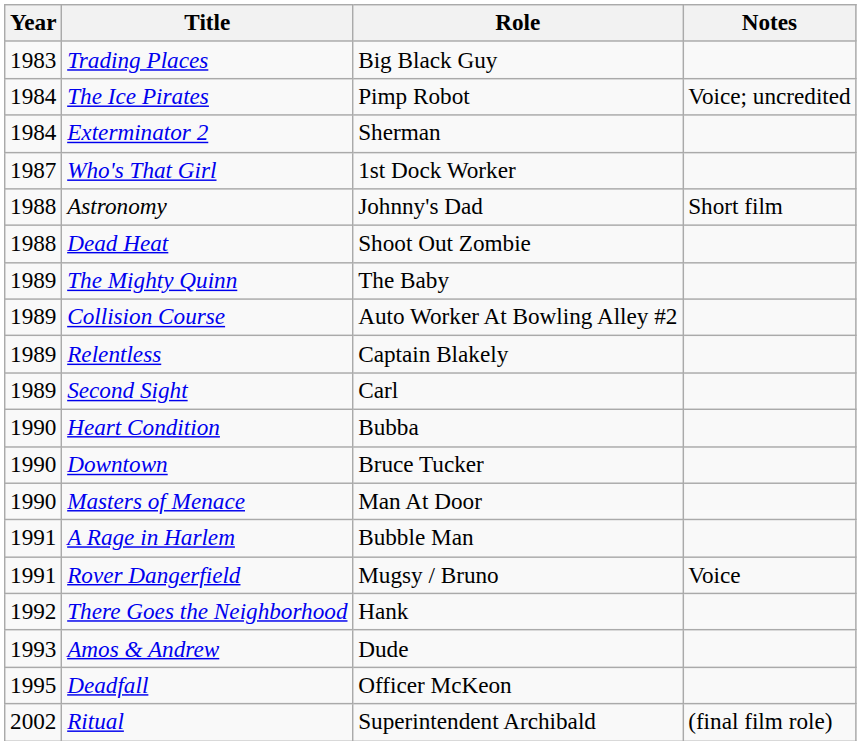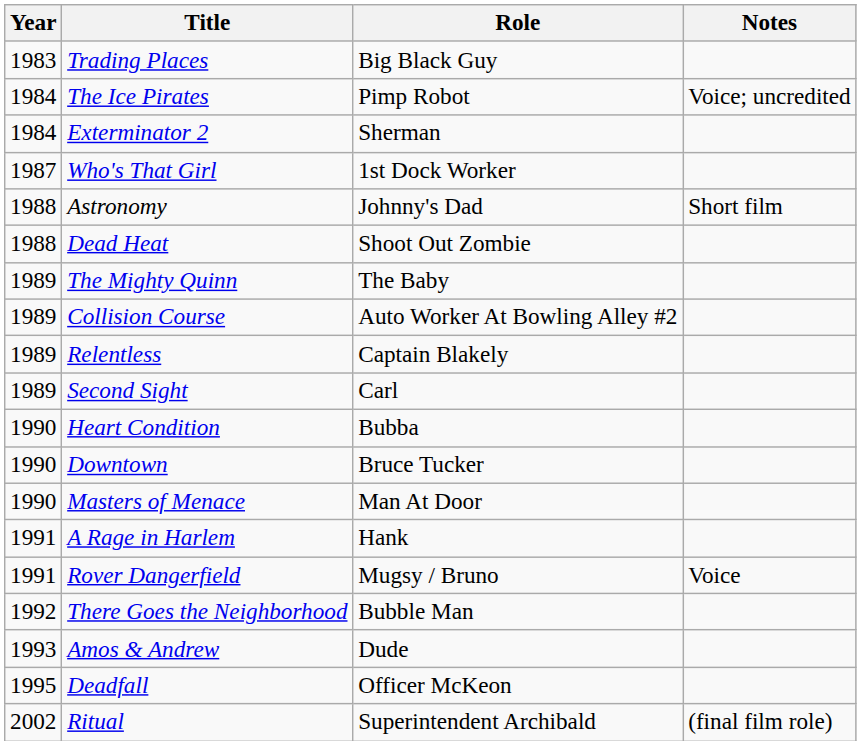A Rage in Harlem | Role: Bubble Man -> Hank
There Goes the Neighborhood | Role: Hank -> Bubble Man
